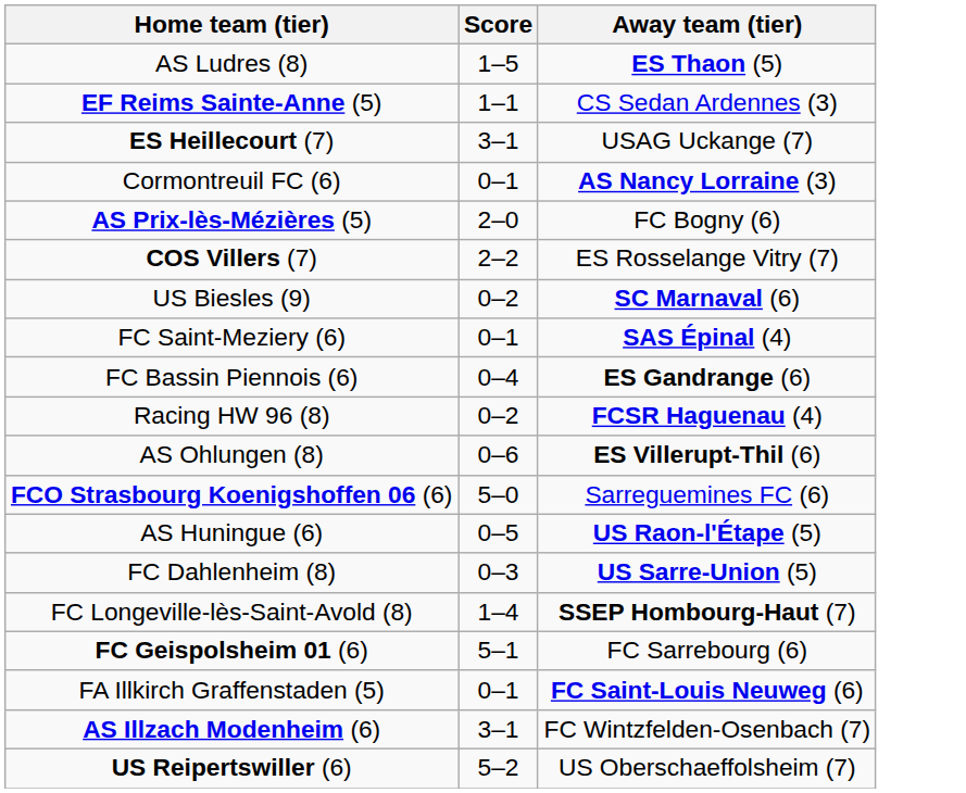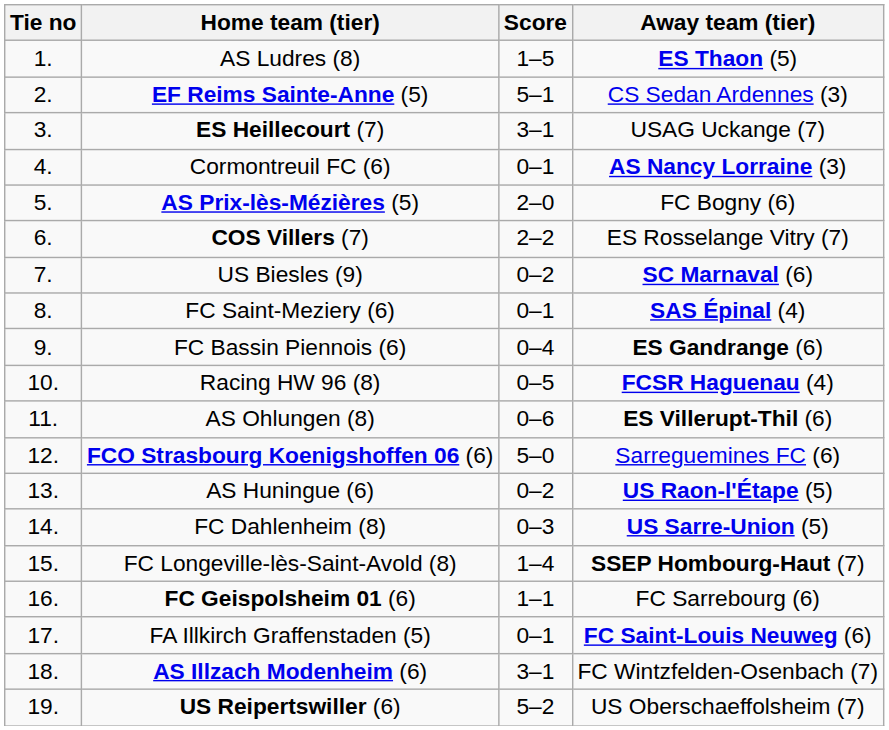+ column: Tie no | 1. | 2. | 3. | 4. | 5. | 6. | 7. | 8. | 9. | 10. | 11. | 12. | 13. | 14. | 15. | 16. | 17. | 18. | 19.
EF Reims Sainte-Anne (5) | Score: 1–1 -> 5–1
Racing HW 96 (8) | Score: 0–2 -> 0–5
AS Huningue (6) | Score: 0–5 -> 0–2
FC Geispolsheim 01 (6) | Score: 5–1 -> 1–1
